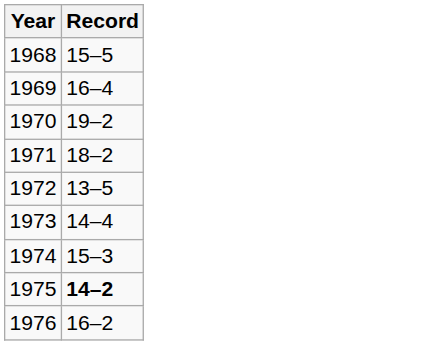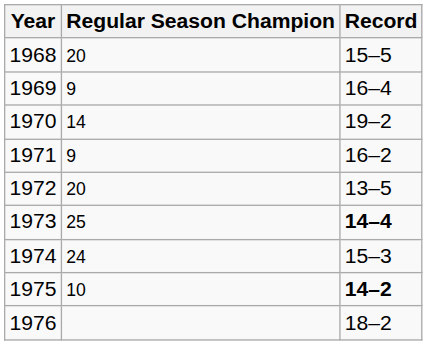+ column: Regular Season Champion | 20 | 9 | 14 | 9 | 20 | 25 | 24 | 10
1971 | Record: 18–2 -> 16–2
1973 | Record: normal -> bold
1976 | Record: 16–2 -> 18–2
